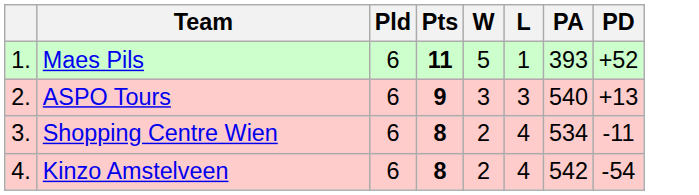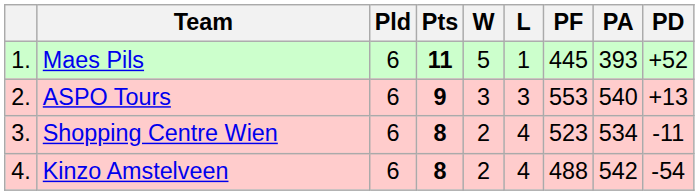+ column: PF | 445 | 553 | 523 | 488
